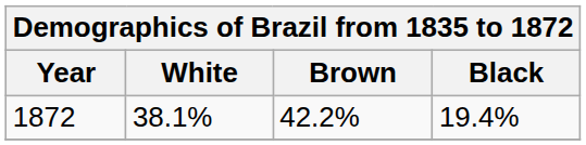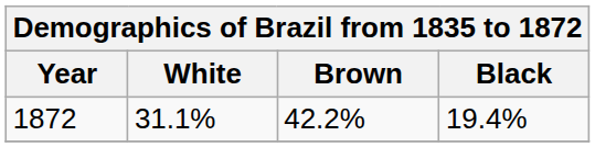1872 | White: 38.1% -> 31.1%
